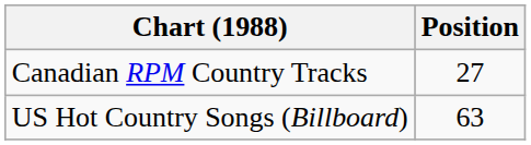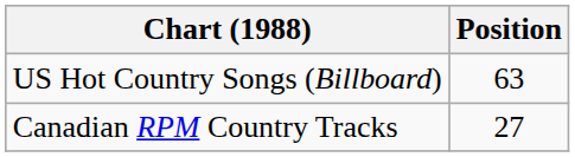rows swapped: Canadian RPM Country Tracks <-> US Hot Country Songs (Billboard)
